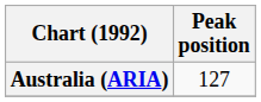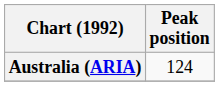Australia (ARIA) | Peak position: 127 -> 124
